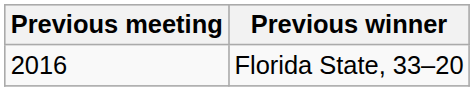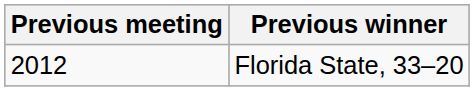Florida State, 33–20 | Previous meeting: 2016 -> 2012
